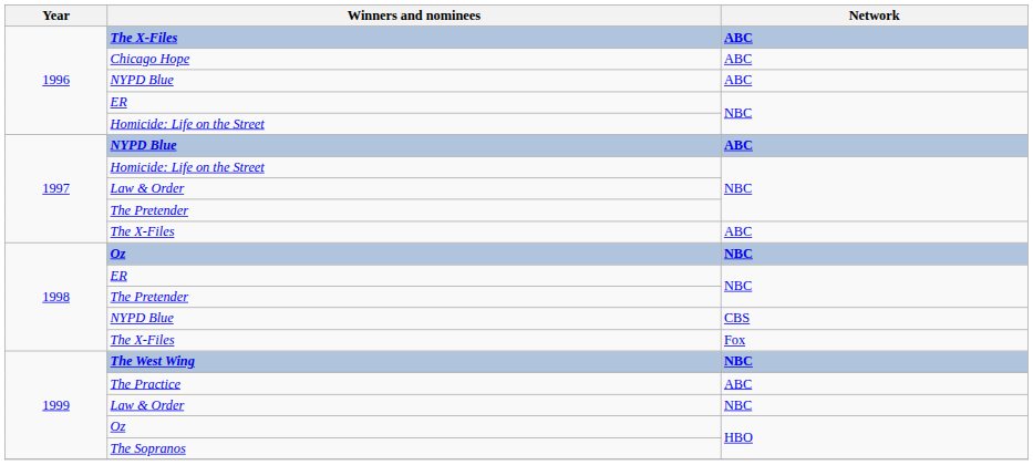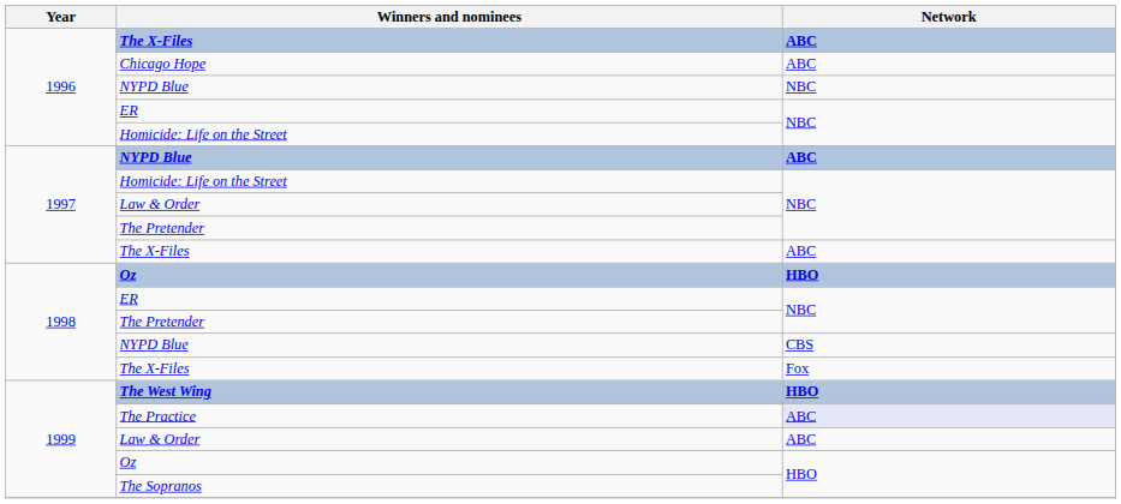1996 / NYPD Blue | Network: ABC -> NBC
1998 / Oz | Network: NBC -> HBO
The West Wing | Network: NBC -> HBO
The Practice | Network: no background -> lavender background
1999 / Law & Order | Network: NBC -> ABC
